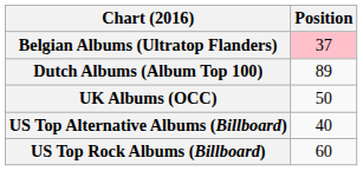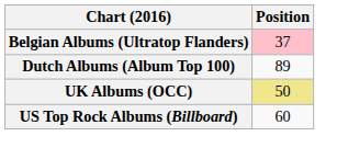UK Albums (OCC) | Position: no background -> khaki background
- row: US Top Alternative Albums (Billboard) | 40
